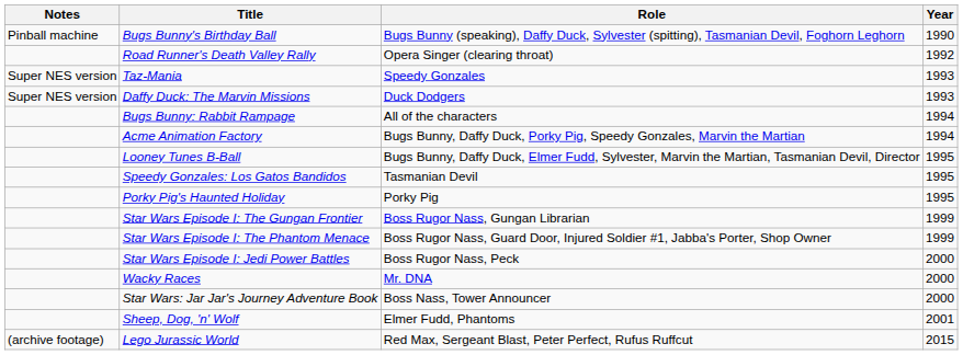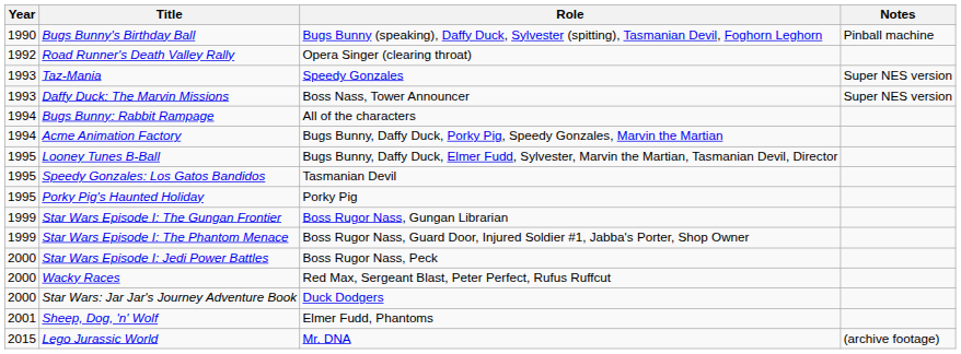columns swapped: Year <-> Notes
Daffy Duck: The Marvin Missions | Role: Duck Dodgers -> Boss Nass, Tower Announcer
Wacky Races | Role: Mr. DNA -> Red Max, Sergeant Blast, Peter Perfect, Rufus Ruffcut
Star Wars: Jar Jar's Journey Adventure Book | Role: Boss Nass, Tower Announcer -> Duck Dodgers
Lego Jurassic World | Role: Red Max, Sergeant Blast, Peter Perfect, Rufus Ruffcut -> Mr. DNA
